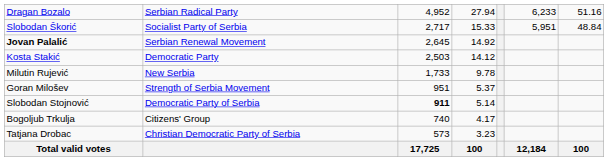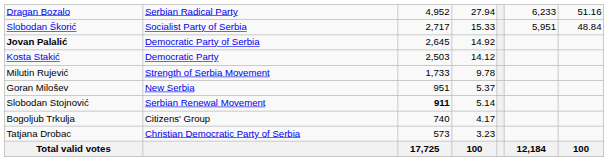Jovan Palalić | column 2: Serbian Renewal Movement -> Democratic Party of Serbia
Milutin Rujević | column 2: New Serbia -> Strength of Serbia Movement
Goran Milošev | column 2: Strength of Serbia Movement -> New Serbia
Slobodan Stojnović | column 2: Democratic Party of Serbia -> Serbian Renewal Movement
